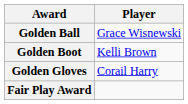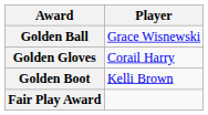rows swapped: Golden Boot <-> Golden Gloves
